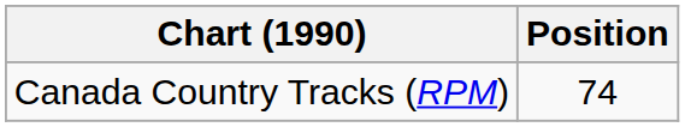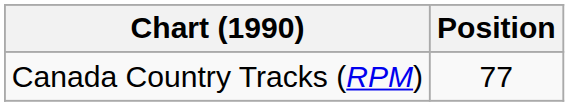Canada Country Tracks (RPM) | Position: 74 -> 77
